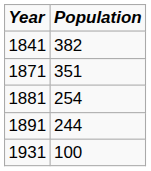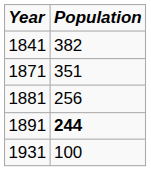1881 | Population: 254 -> 256
1891 | Population: normal -> bold
